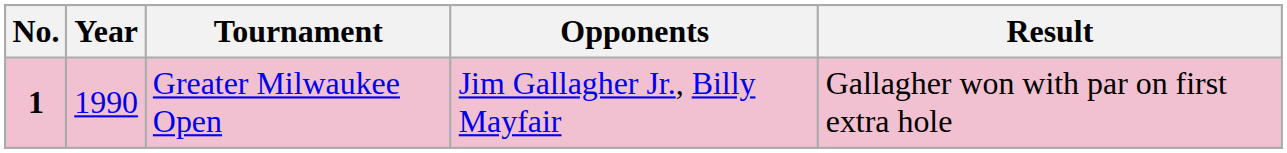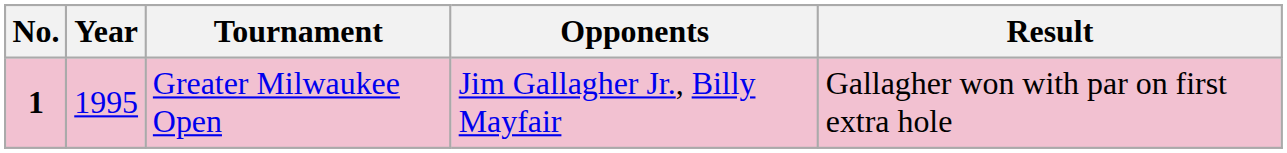Greater Milwaukee Open | Year: 1990 -> 1995
